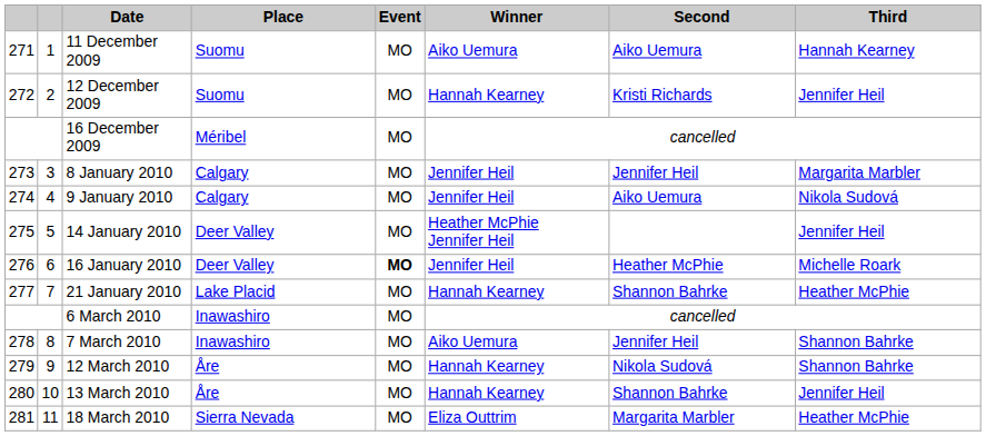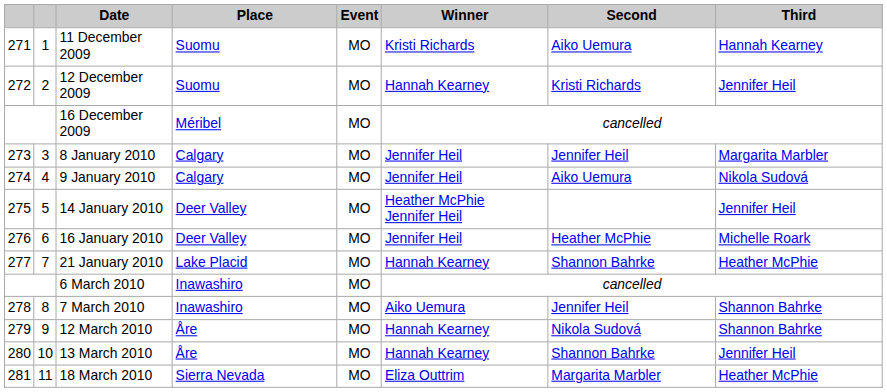11 December 2009 | Winner: Aiko Uemura -> Kristi Richards
16 January 2010 | Event: bold -> normal
